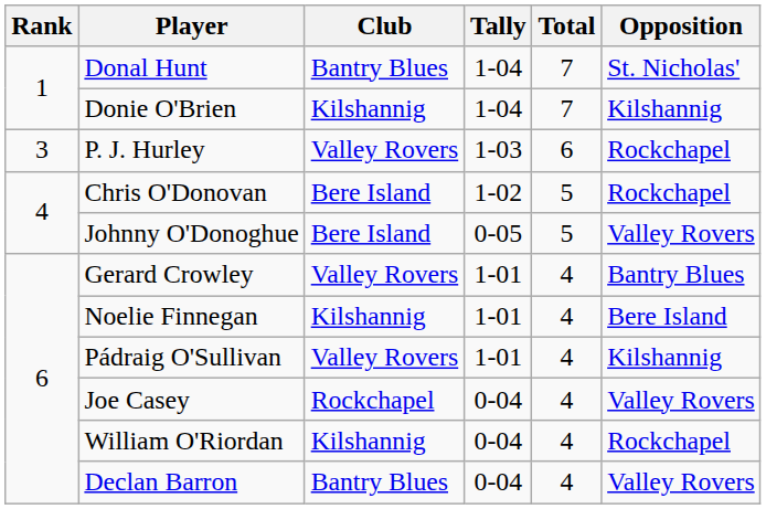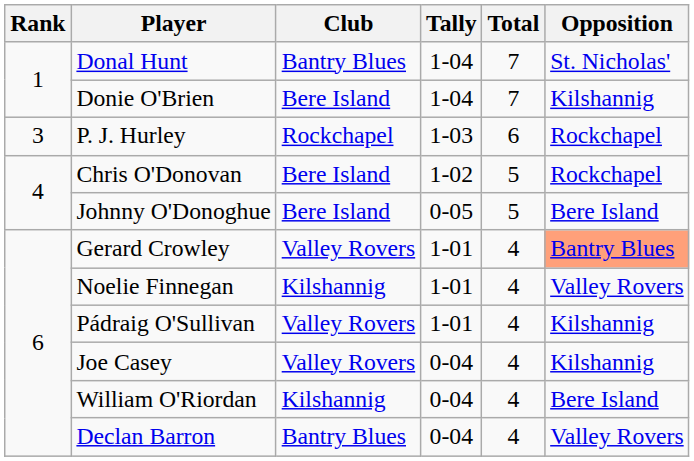Donie O'Brien | Club: Kilshannig -> Bere Island
P. J. Hurley | Club: Valley Rovers -> Rockchapel
Johnny O'Donoghue | Opposition: Valley Rovers -> Bere Island
Gerard Crowley | Opposition: no background -> lightsalmon background
Noelie Finnegan | Opposition: Bere Island -> Valley Rovers
Joe Casey | Club: Rockchapel -> Valley Rovers
Joe Casey | Opposition: Valley Rovers -> Kilshannig
William O'Riordan | Opposition: Rockchapel -> Bere Island
